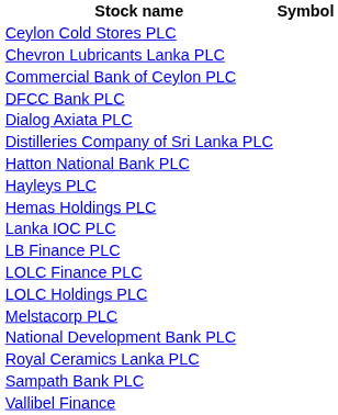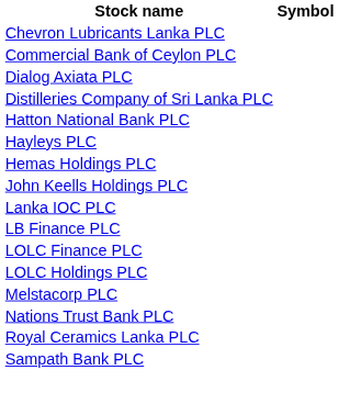- row: Ceylon Cold Stores PLC
- row: DFCC Bank PLC
+ row: John Keells Holdings PLC
- row: National Development Bank PLC
+ row: Nations Trust Bank PLC
- row: Vallibel Finance
